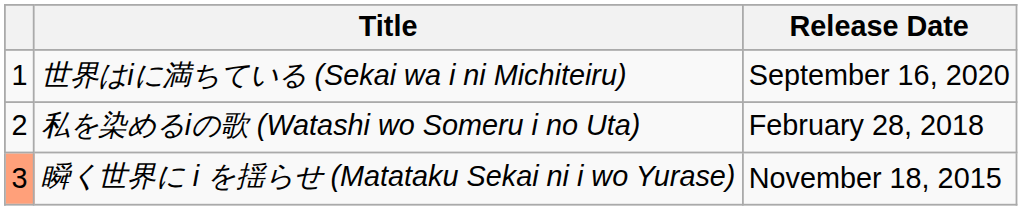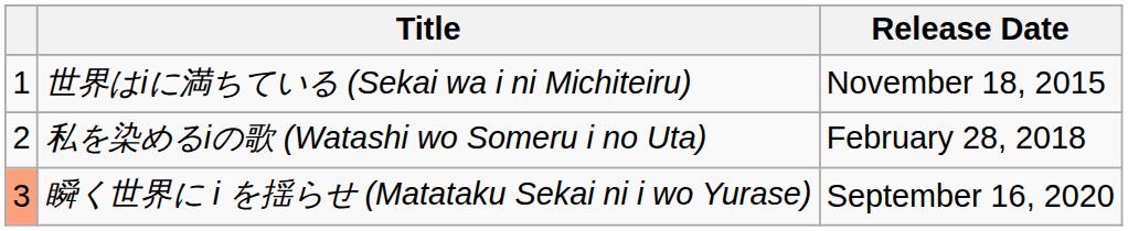世界はiに満ちている (Sekai wa i ni Michiteiru) | Release Date: September 16, 2020 -> November 18, 2015
瞬く世界に i を揺らせ (Matataku Sekai ni i wo Yurase) | Release Date: November 18, 2015 -> September 16, 2020
